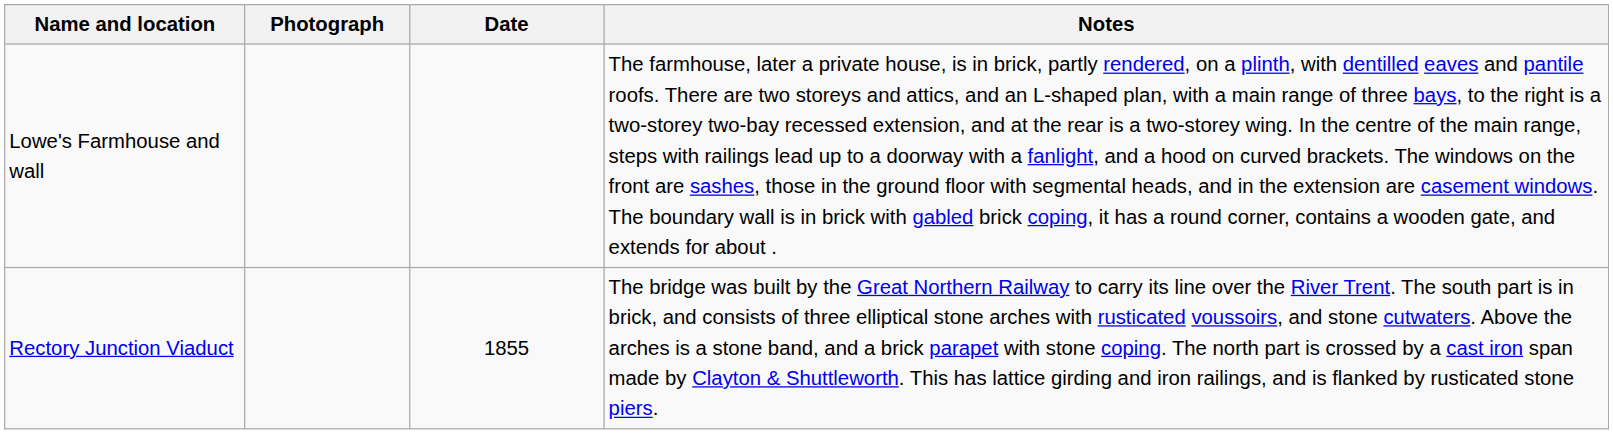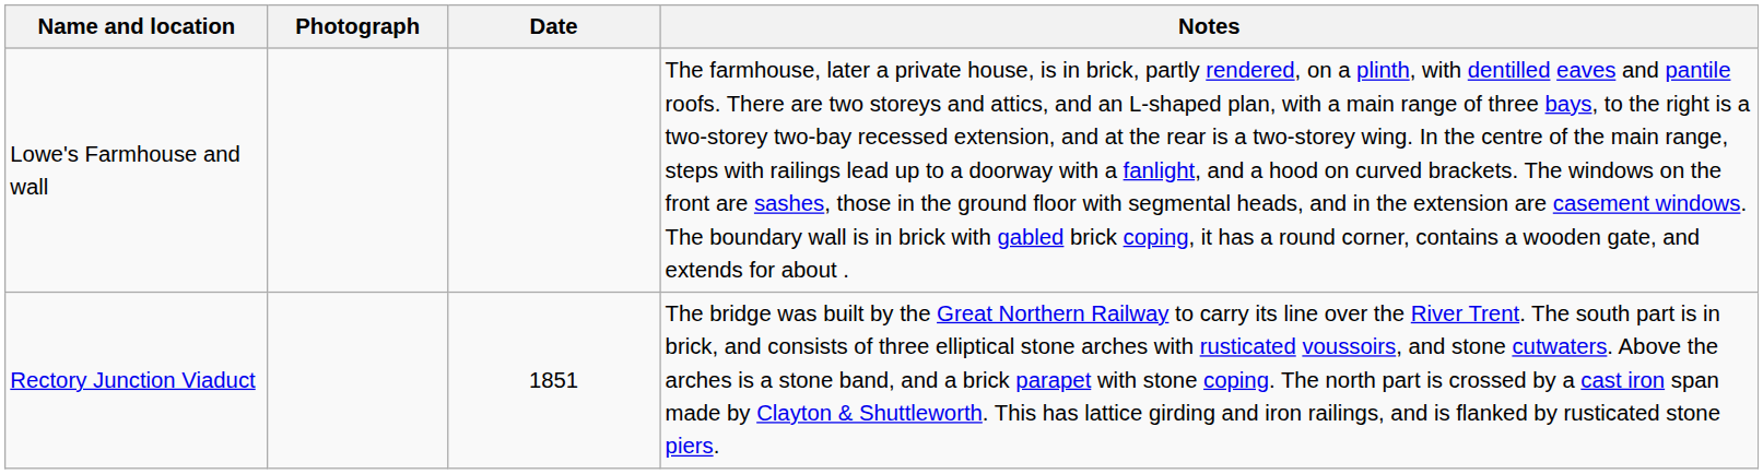Rectory Junction Viaduct | Date: 1855 -> 1851
